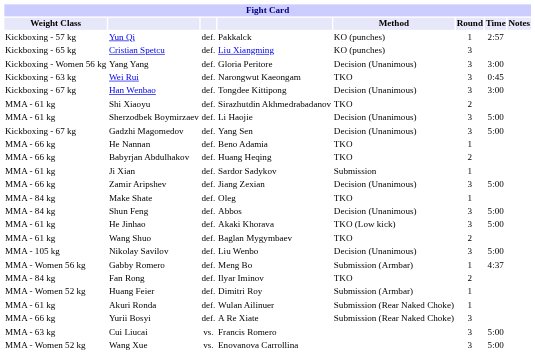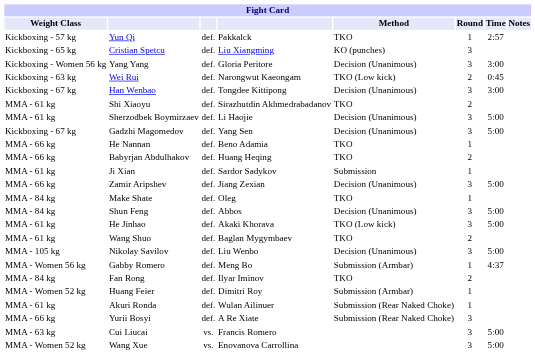Yun Qi | Method: KO (punches) -> TKO
Wei Rui | Method: TKO -> TKO (Low kick)
Wei Rui | Round: 3 -> 2
